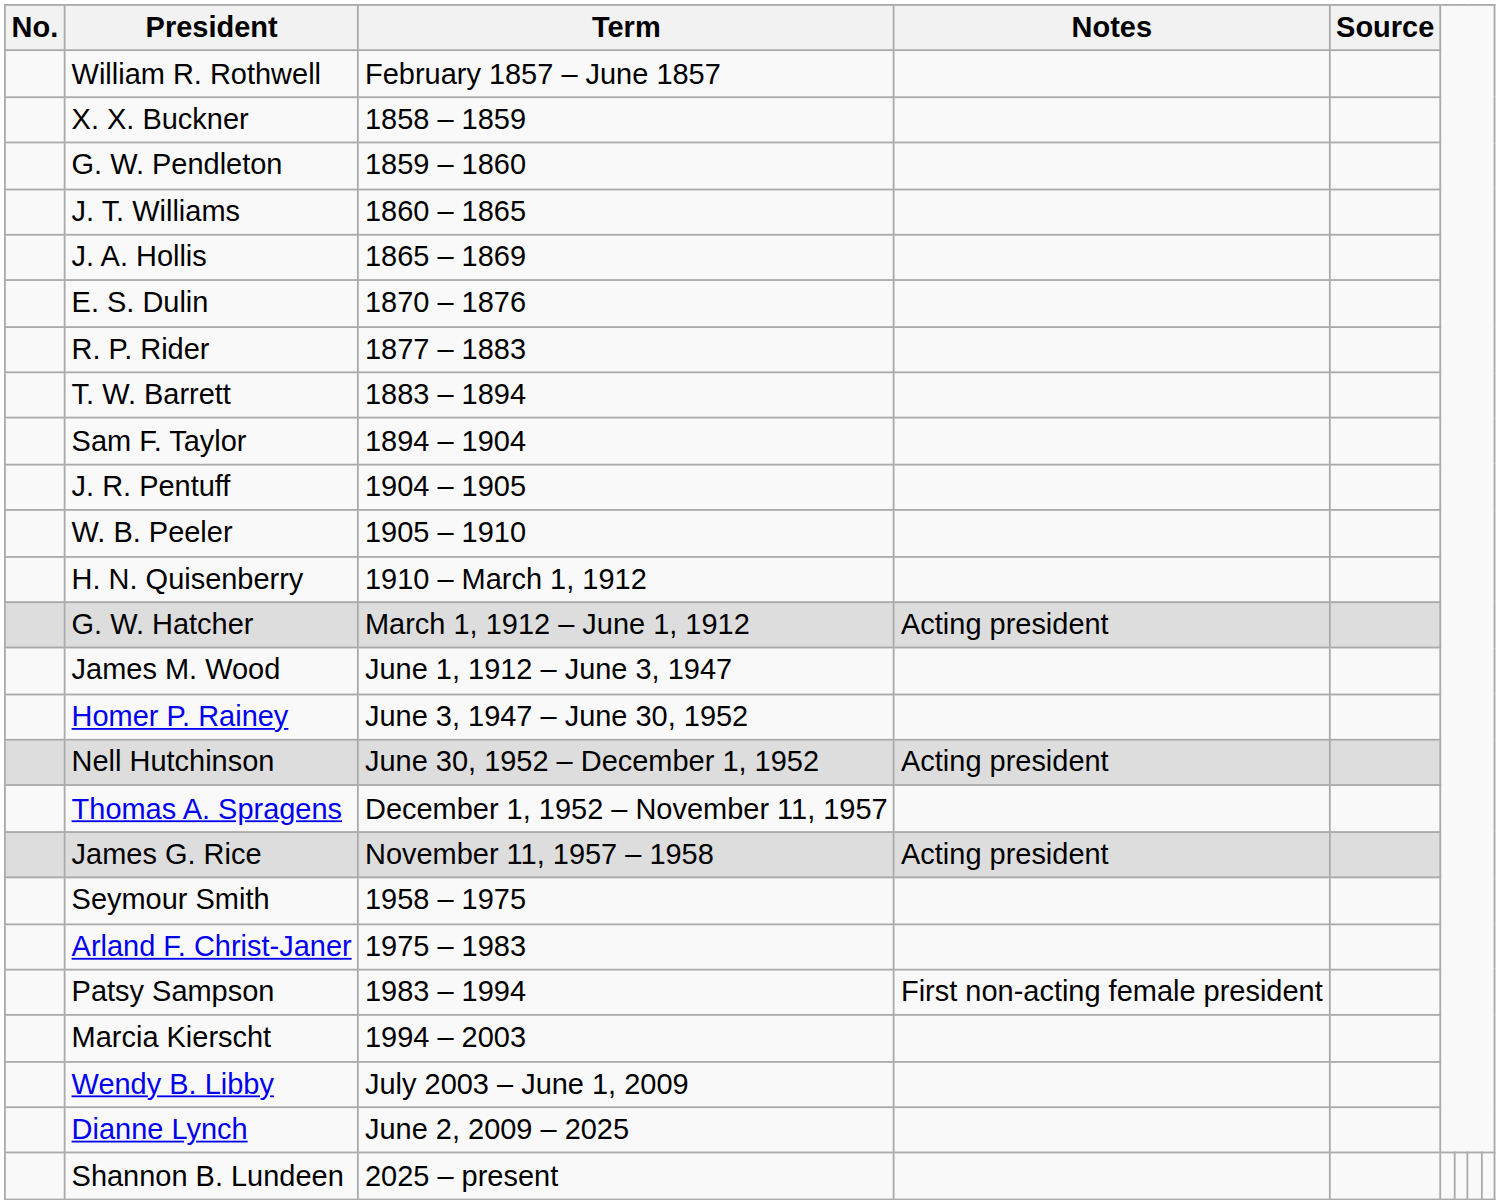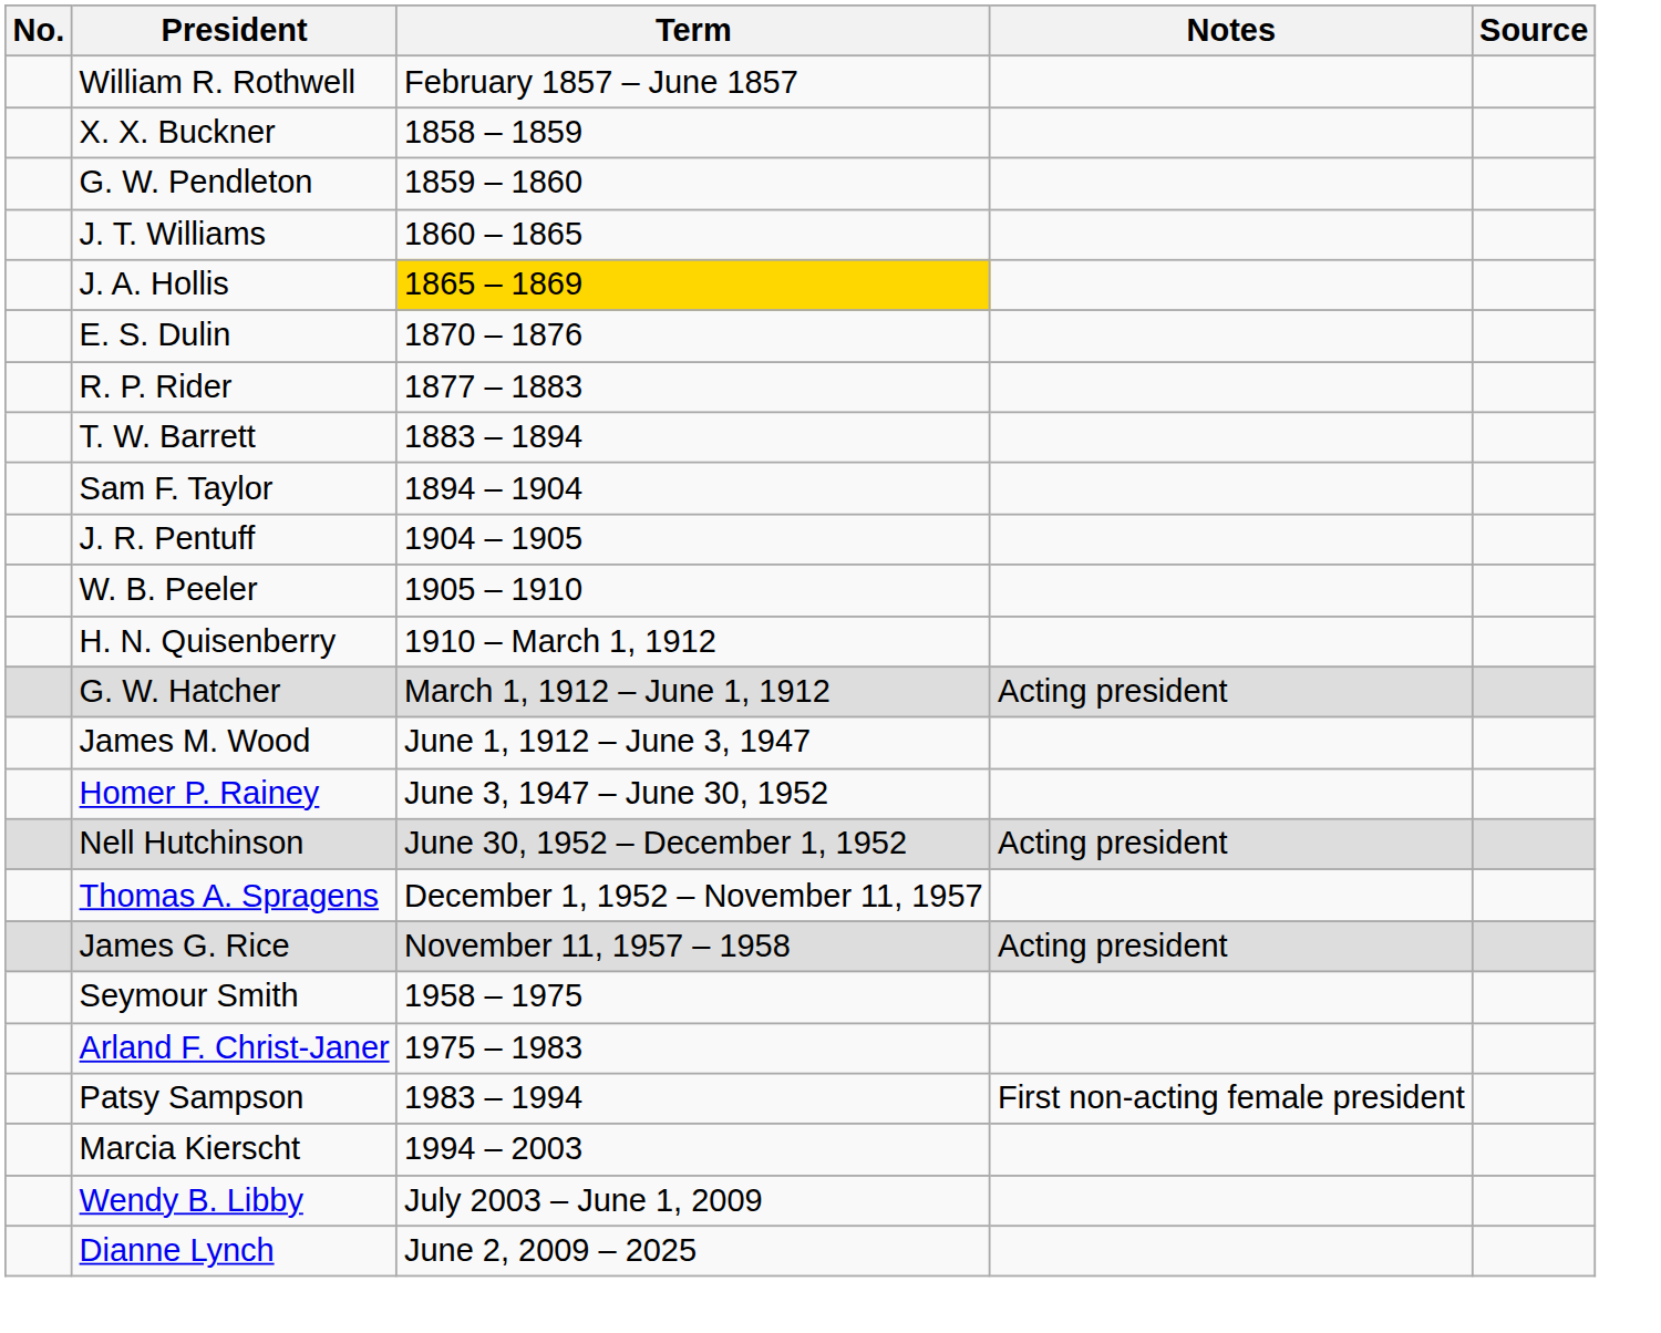J. A. Hollis | Term: no background -> gold background
- row: Shannon B. Lundeen | 2025 – present
